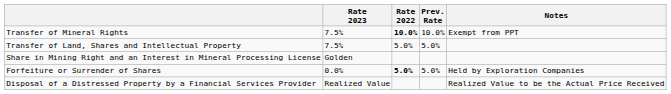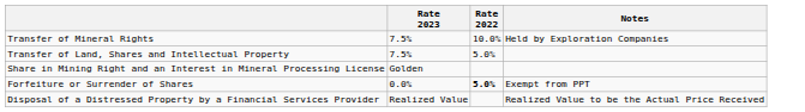- column: Prev. Rate | 10.0% | 5.0% | 5.0%
Transfer of Mineral Rights | Rate 2022: bold -> normal
Transfer of Mineral Rights | Notes: Exempt from PPT -> Held by Exploration Companies
Forfeiture or Surrender of Shares | Notes: Held by Exploration Companies -> Exempt from PPT
